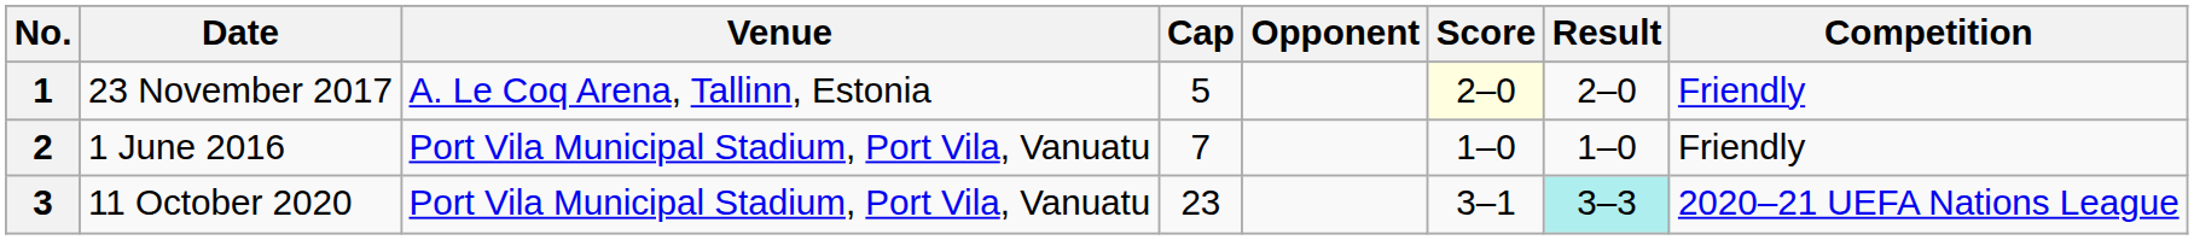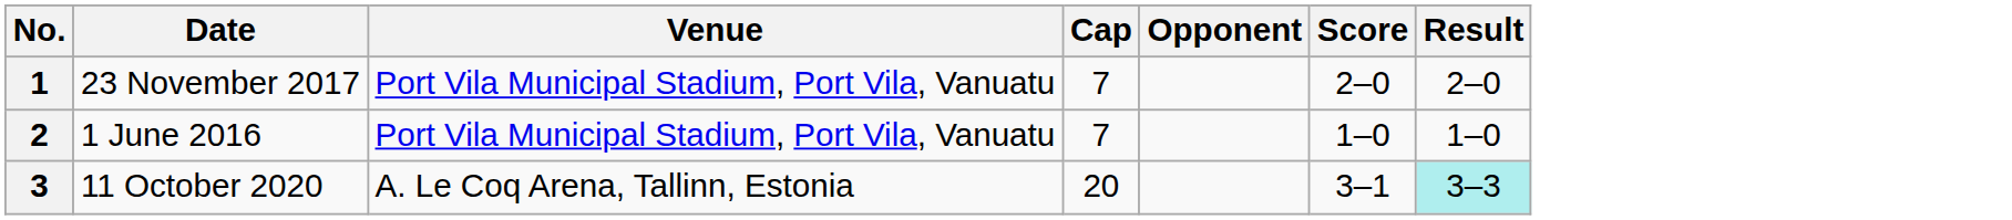- column: Competition | Friendly | Friendly | 2020–21 UEFA Nations League
1 | Venue: A. Le Coq Arena, Tallinn, Estonia -> Port Vila Municipal Stadium, Port Vila, Vanuatu
1 | Cap: 5 -> 7
1 | Score: lightyellow background -> no background
3 | Venue: Port Vila Municipal Stadium, Port Vila, Vanuatu -> A. Le Coq Arena, Tallinn, Estonia
3 | Cap: 23 -> 20
